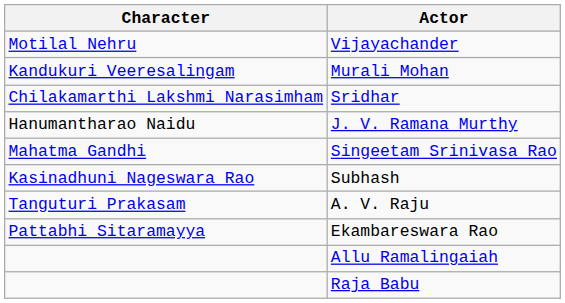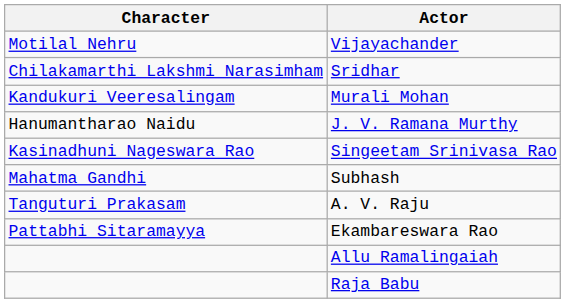rows swapped: Murali Mohan <-> Sridhar
Singeetam Srinivasa Rao | Character: Mahatma Gandhi -> Kasinadhuni Nageswara Rao
Subhash | Character: Kasinadhuni Nageswara Rao -> Mahatma Gandhi
